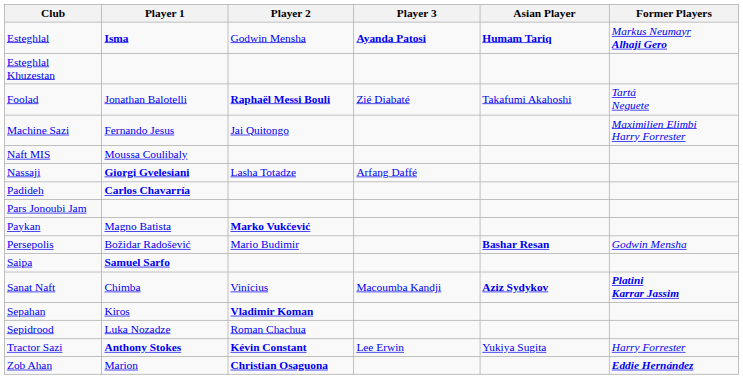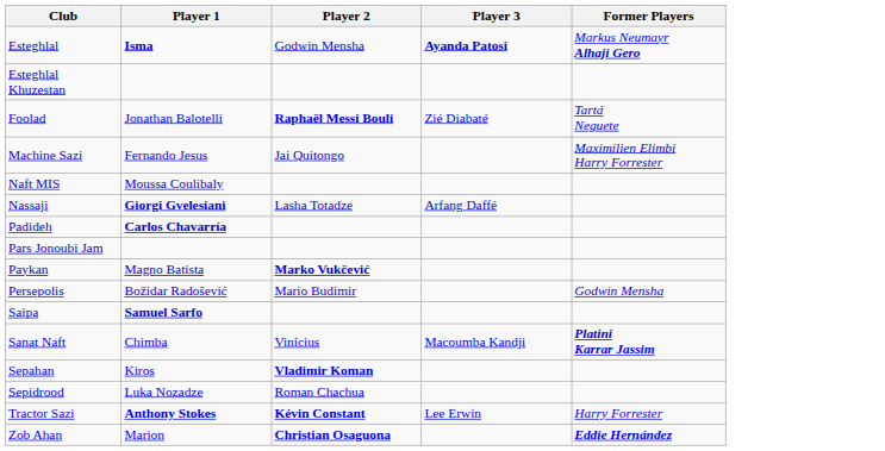- column: Asian Player | Humam Tariq | Takafumi Akahoshi | Bashar Resan | Aziz Sydykov | Yukiya Sugita
